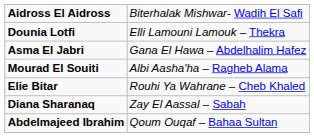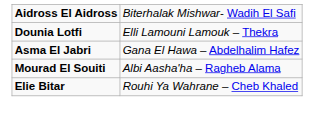- row: Diana Sharanaq | Zay El Aassal – Sabah
- row: Abdelmajeed Ibrahim | Qoum Ouqaf – Bahaa Sultan
